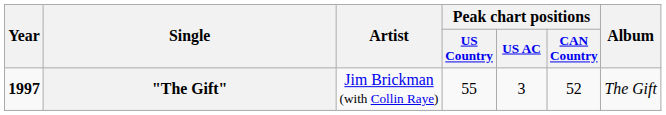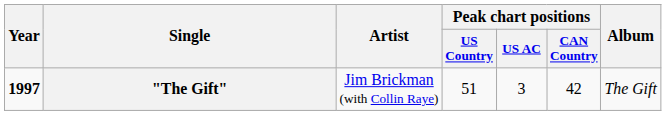"The Gift" | Peak chart positions / US Country: 55 -> 51
"The Gift" | Peak chart positions / CAN Country: 52 -> 42
